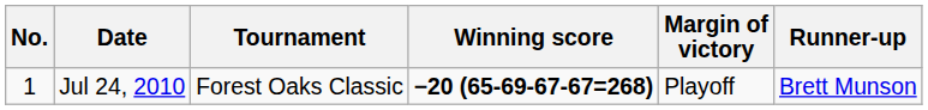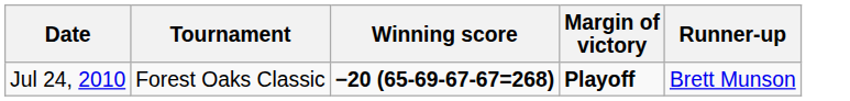- column: No. | 1
Jul 24, 2010 | Margin of victory: normal -> bold
